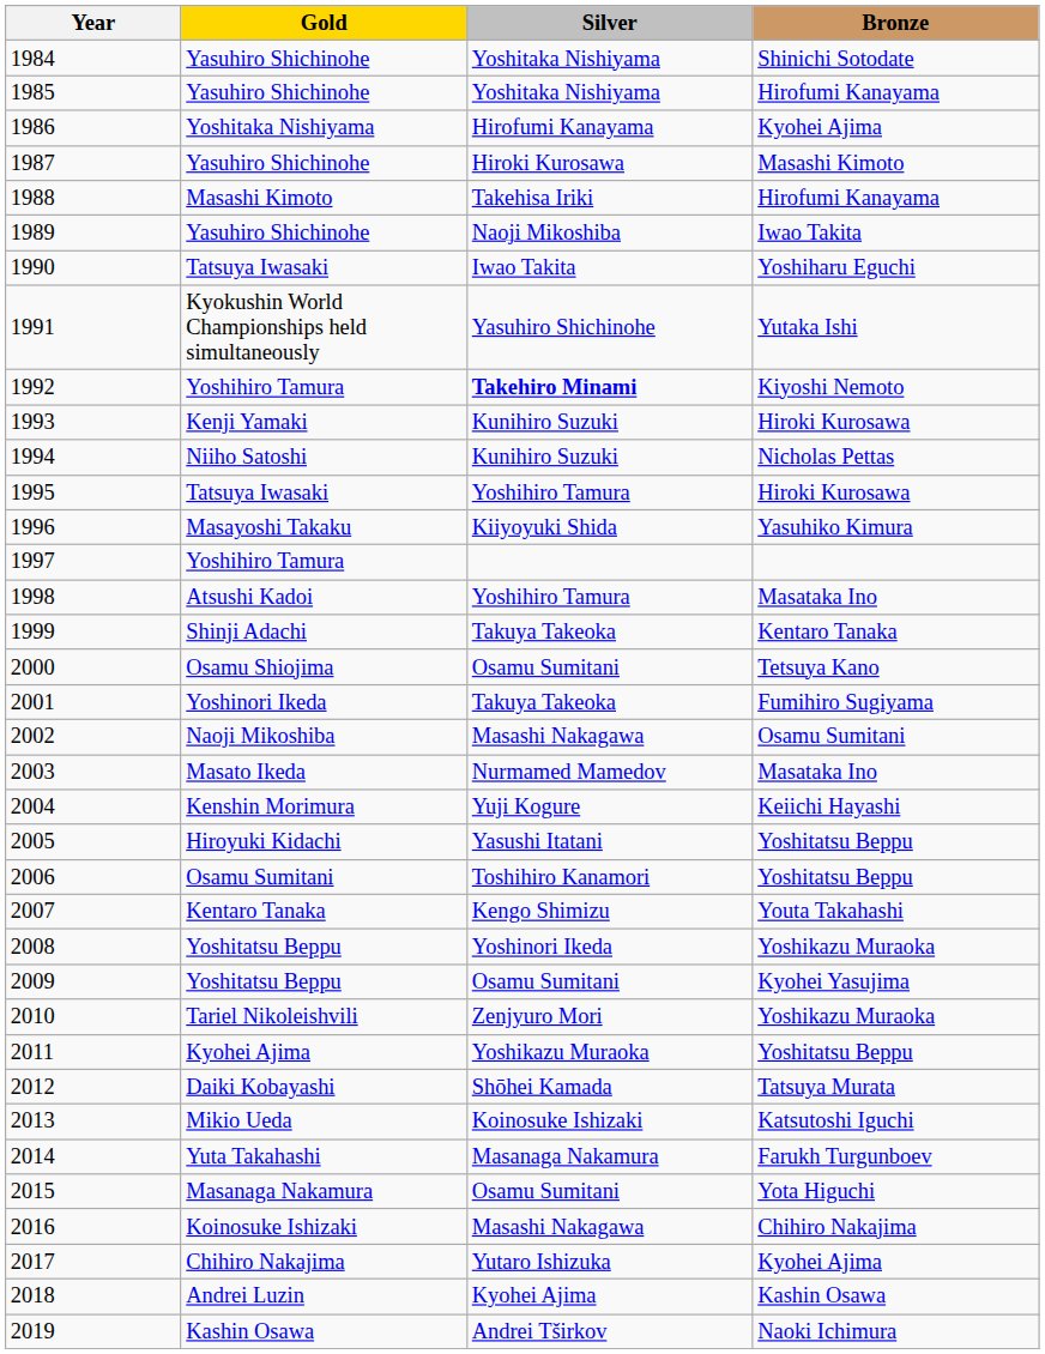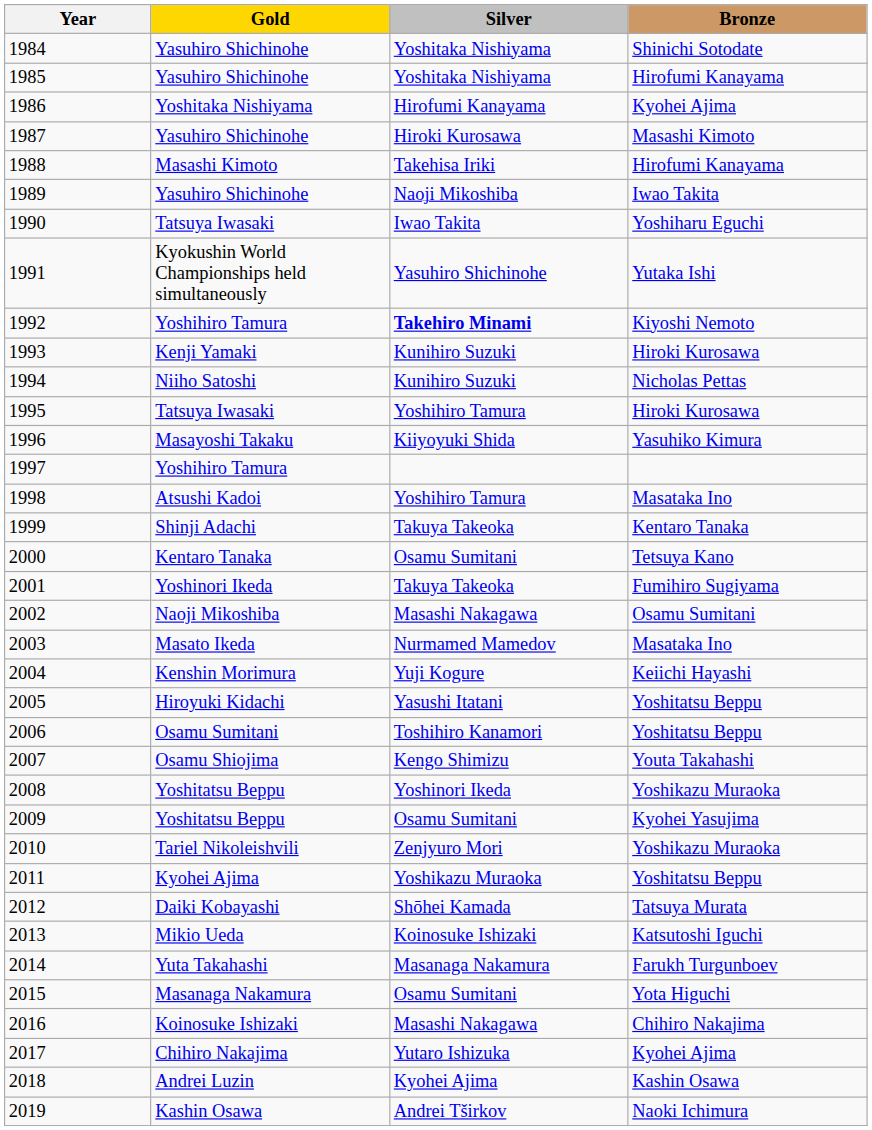2000 | Gold: Osamu Shiojima -> Kentaro Tanaka
2007 | Gold: Kentaro Tanaka -> Osamu Shiojima
